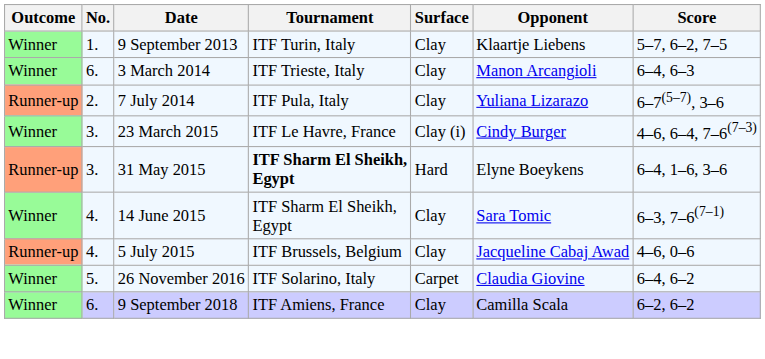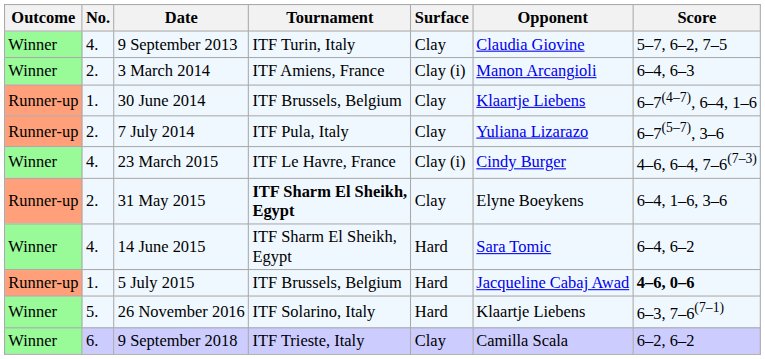9 September 2013 | No.: 1. -> 4.
9 September 2013 | Opponent: Klaartje Liebens -> Claudia Giovine
3 March 2014 | No.: 6. -> 2.
3 March 2014 | Tournament: ITF Trieste, Italy -> ITF Amiens, France
3 March 2014 | Surface: Clay -> Clay (i)
+ row: Runner-up | 1. | 30 June 2014 | ITF Brussels, Belgium | Clay | Klaartje Liebens | 6–7(4–7), 6–4, 1–6
23 March 2015 | No.: 3. -> 4.
31 May 2015 | No.: 3. -> 2.
31 May 2015 | Surface: Hard -> Clay
14 June 2015 | Surface: Clay -> Hard
14 June 2015 | Score: 6–3, 7–6(7–1) -> 6–4, 6–2
5 July 2015 | No.: 4. -> 1.
5 July 2015 | Surface: Clay -> Hard
5 July 2015 | Score: normal -> bold
26 November 2016 | Surface: Carpet -> Hard
26 November 2016 | Opponent: Claudia Giovine -> Klaartje Liebens
26 November 2016 | Score: 6–4, 6–2 -> 6–3, 7–6(7–1)
9 September 2018 | Tournament: ITF Amiens, France -> ITF Trieste, Italy
